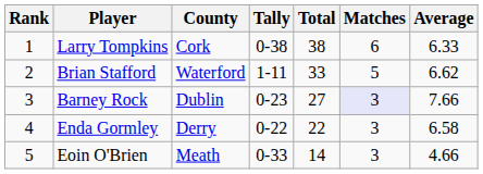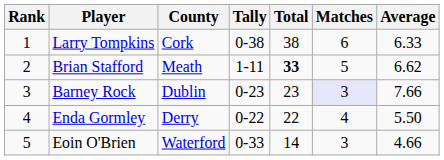Brian Stafford | County: Waterford -> Meath
Brian Stafford | Total: normal -> bold
Barney Rock | Total: 27 -> 23
Enda Gormley | Matches: 3 -> 4
Enda Gormley | Average: 6.58 -> 5.50
Eoin O'Brien | County: Meath -> Waterford
